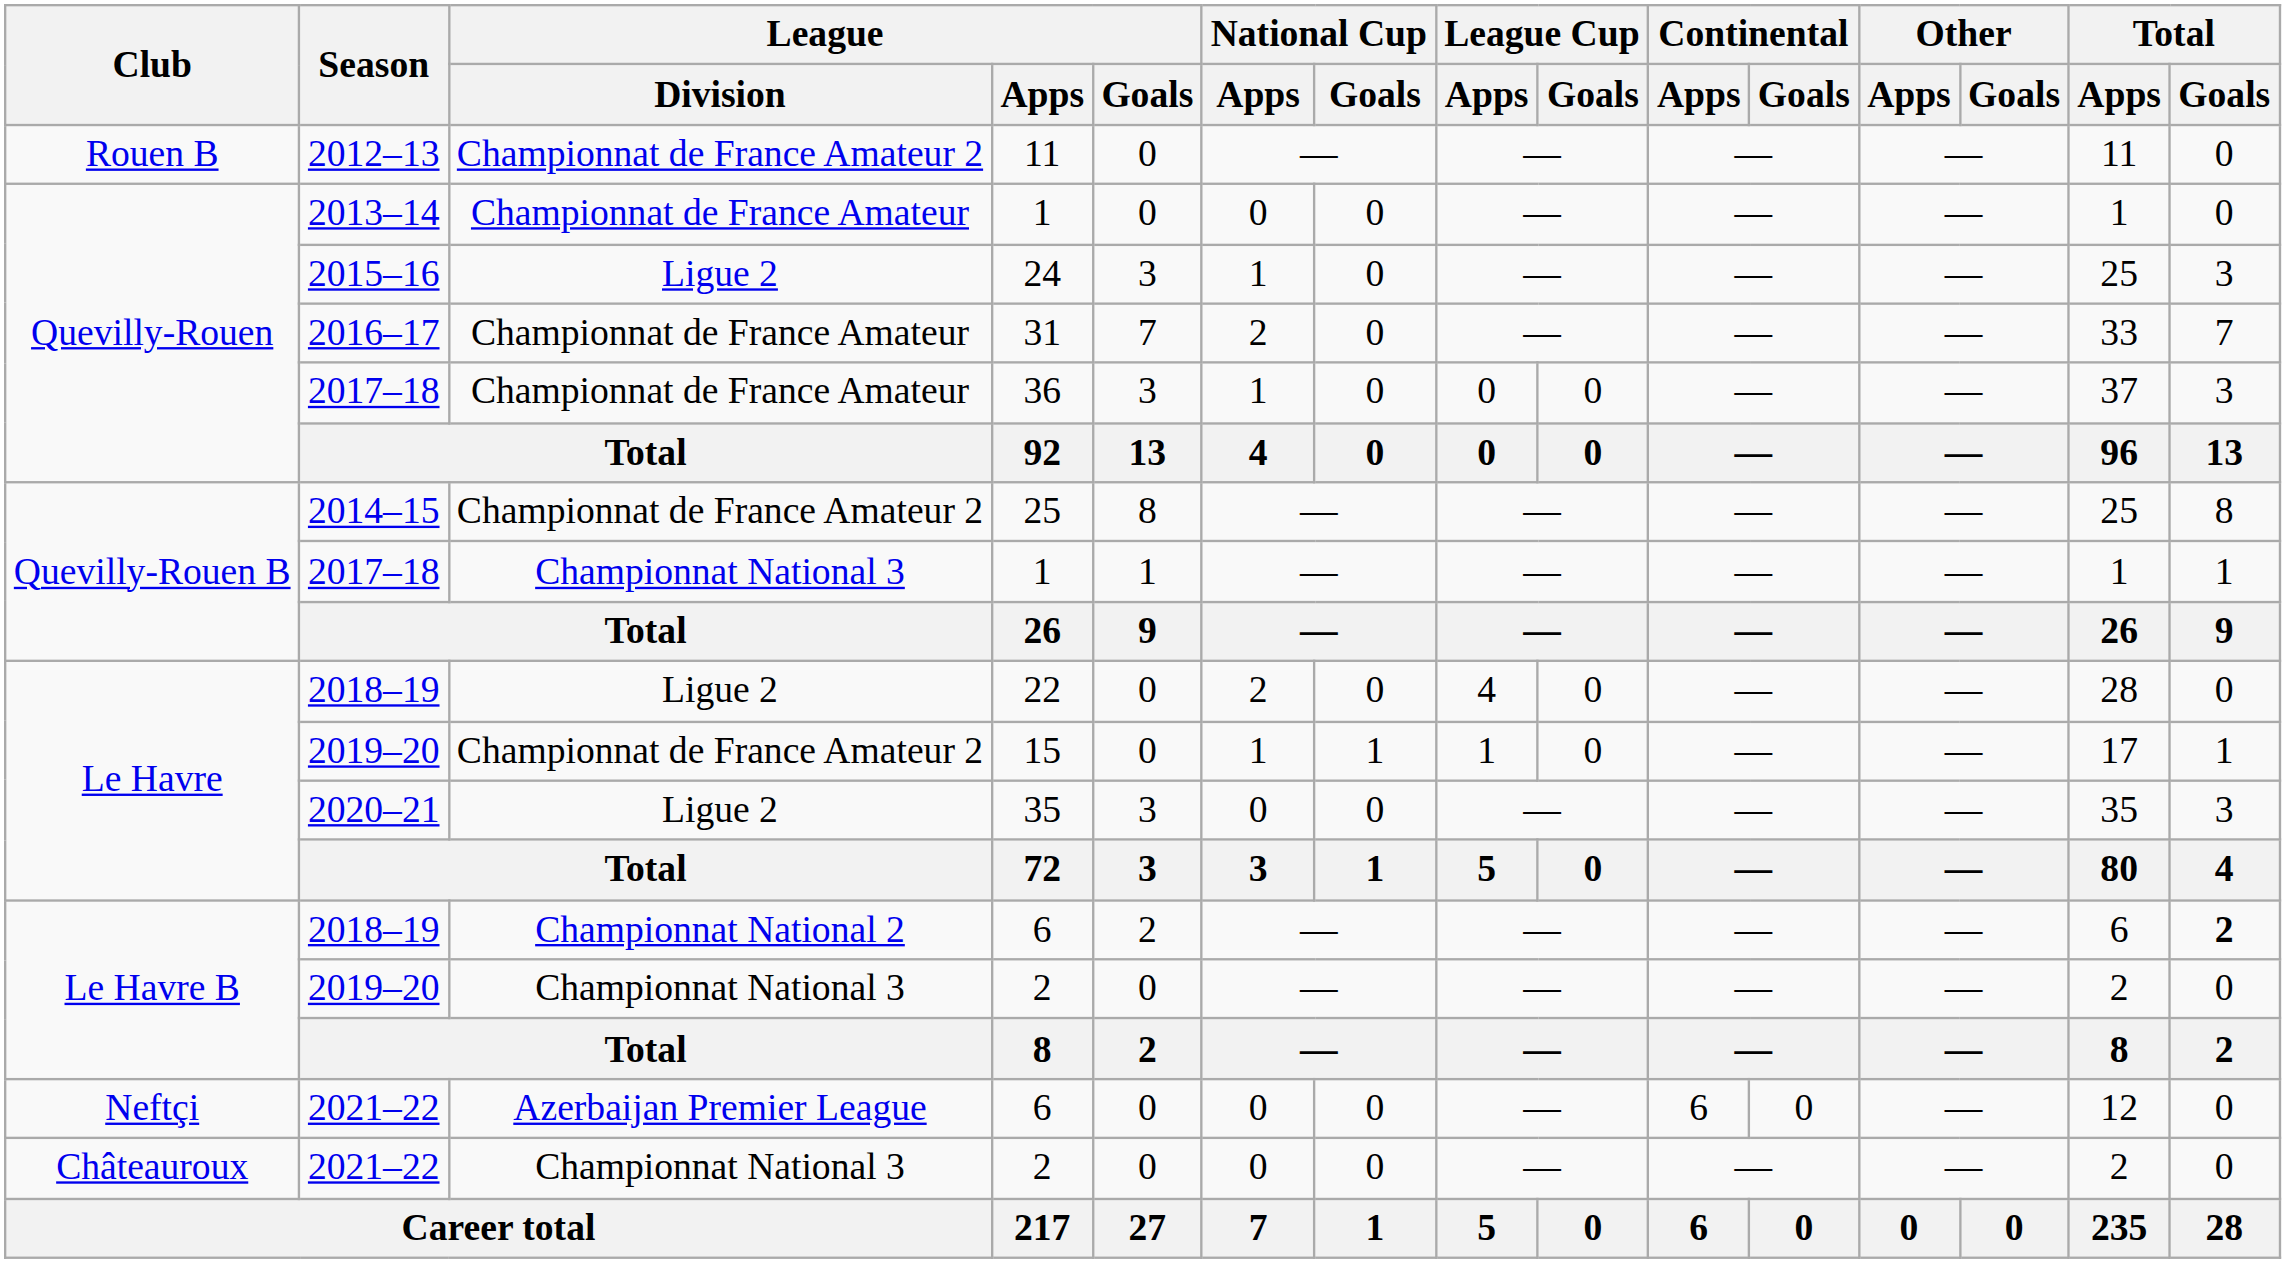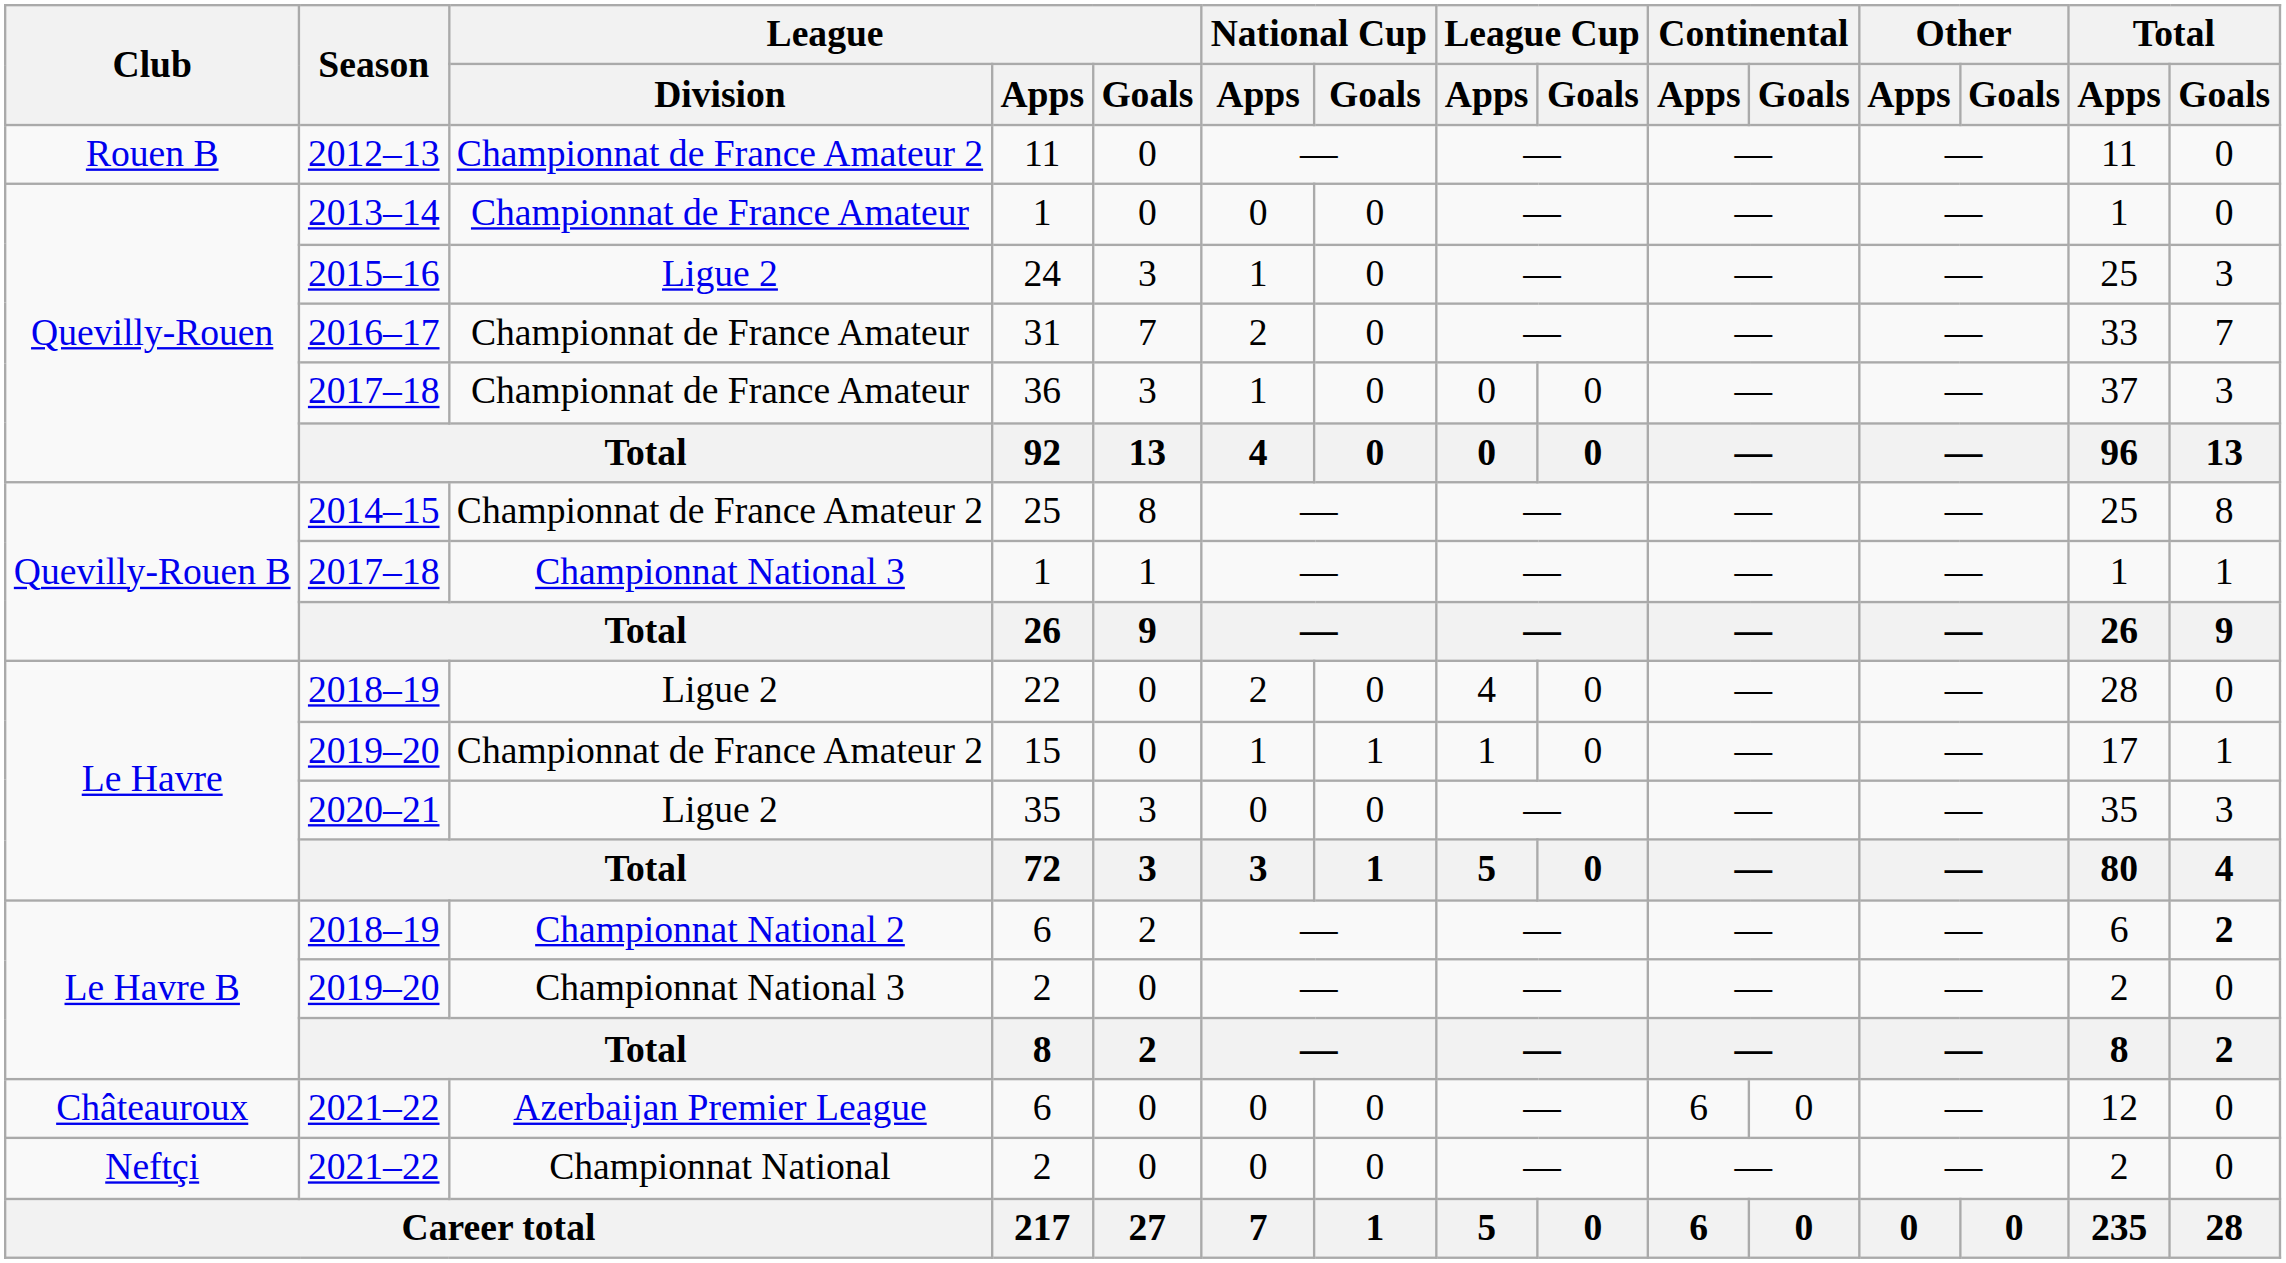2021–22 / 6 | Club: Neftçi -> Châteauroux
2021–22 / 2 | Club: Châteauroux -> Neftçi
2021–22 / 2 | League / Division: Championnat National 3 -> Championnat National
